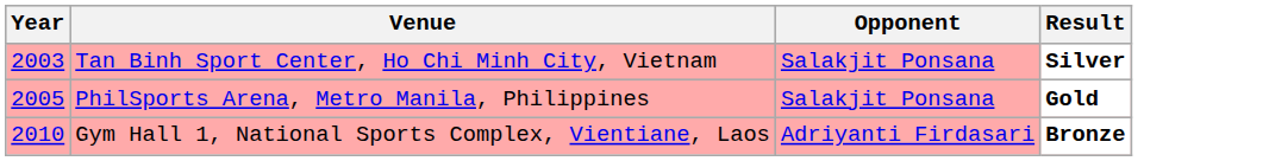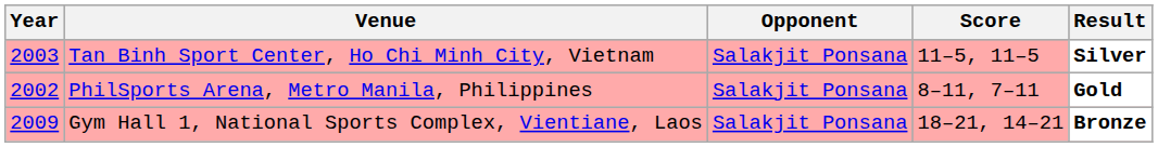+ column: Score | 11–5, 11–5 | 8–11, 7–11 | 18–21, 14–21
PhilSports Arena, Metro Manila, Philippines | Year: 2005 -> 2002
Gym Hall 1, National Sports Complex, Vientiane, Laos | Year: 2010 -> 2009
Gym Hall 1, National Sports Complex, Vientiane, Laos | Opponent: Adriyanti Firdasari -> Salakjit Ponsana
